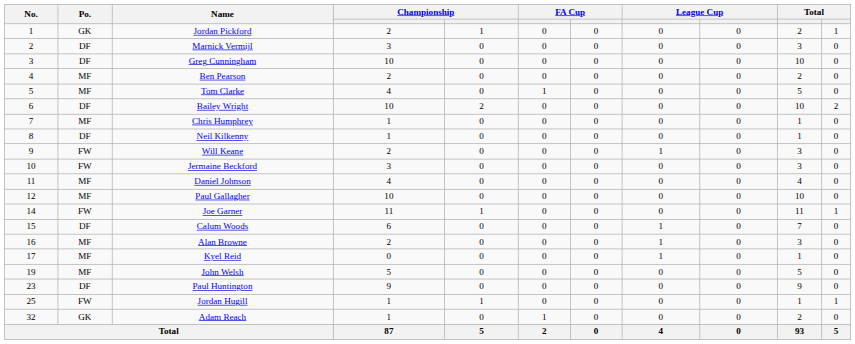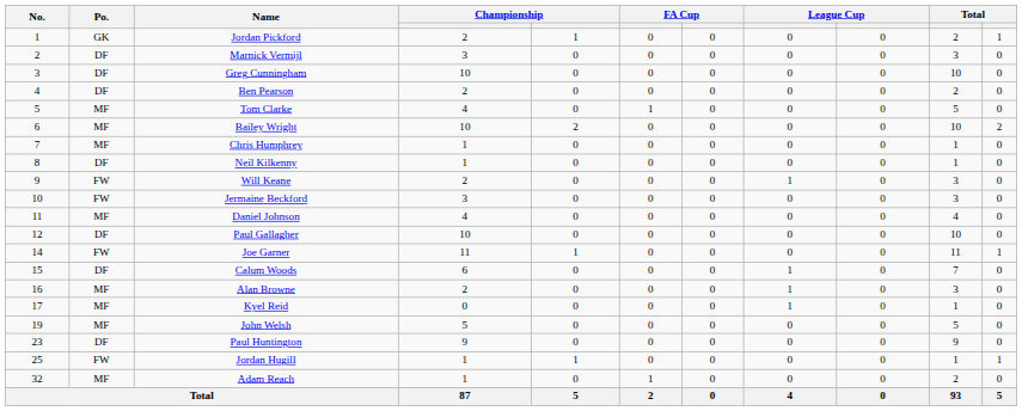Ben Pearson | Po.: MF -> DF
Bailey Wright | Po.: DF -> MF
Paul Gallagher | Po.: MF -> DF
Adam Reach | Po.: GK -> MF
